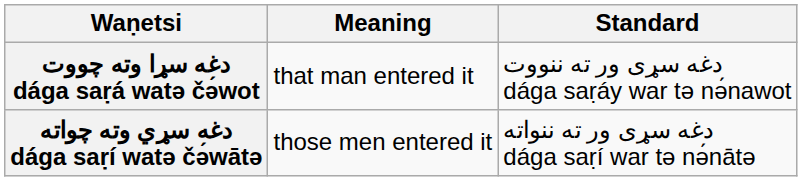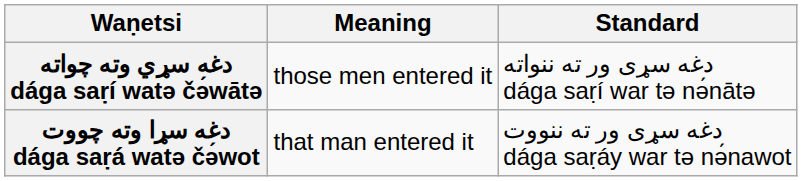rows swapped: دغه سړا وته چووت dága saṛá watə čə́wot <-> دغه سړي وته چواته dága saṛí watə čə́wātə
